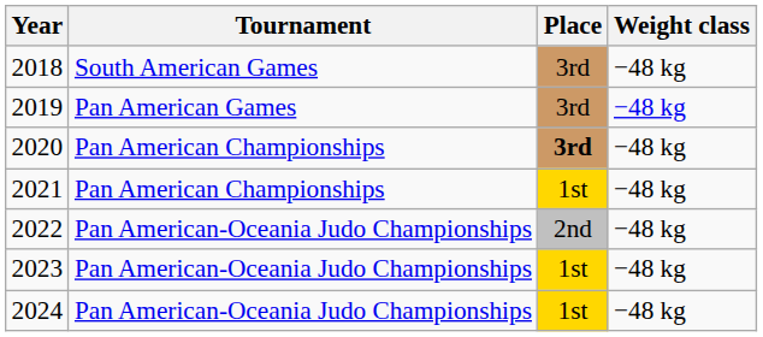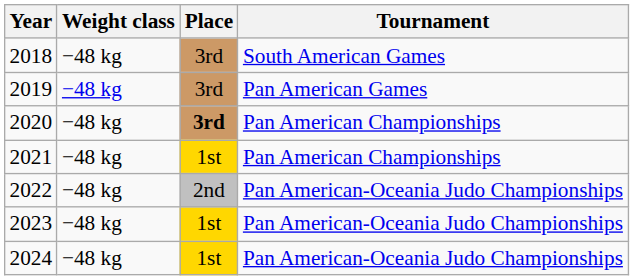columns swapped: Tournament <-> Weight class
